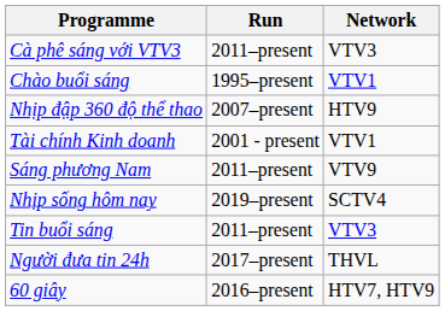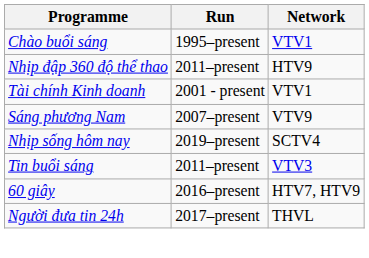- row: Cà phê sáng với VTV3 | 2011–present | VTV3
Nhịp đập 360 độ thể thao | Run: 2007–present -> 2011–present
Sáng phương Nam | Run: 2011–present -> 2007–present
rows swapped: 60 giây <-> Người đưa tin 24h
